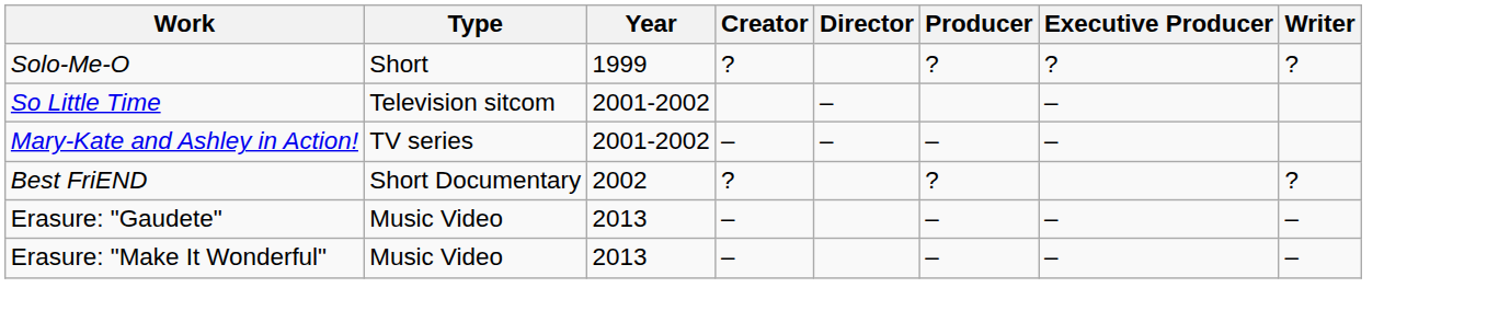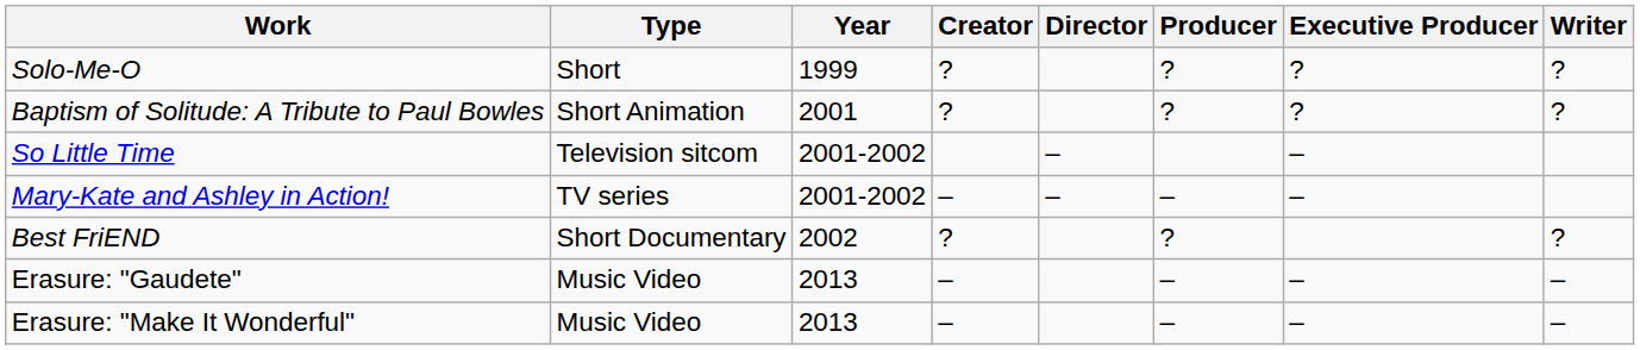+ row: Baptism of Solitude: A Tribute to Paul Bowles | Short Animation | 2001 | ? | ? | ? | ?
